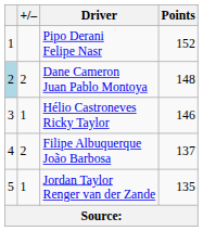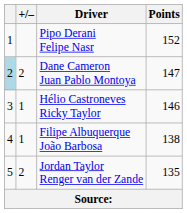Dane Cameron Juan Pablo Montoya | Points: 148 -> 147
Filipe Albuquerque João Barbosa | +/–: 2 -> 1
Filipe Albuquerque João Barbosa | Points: 137 -> 138
Jordan Taylor Renger van der Zande | +/–: 1 -> 2
